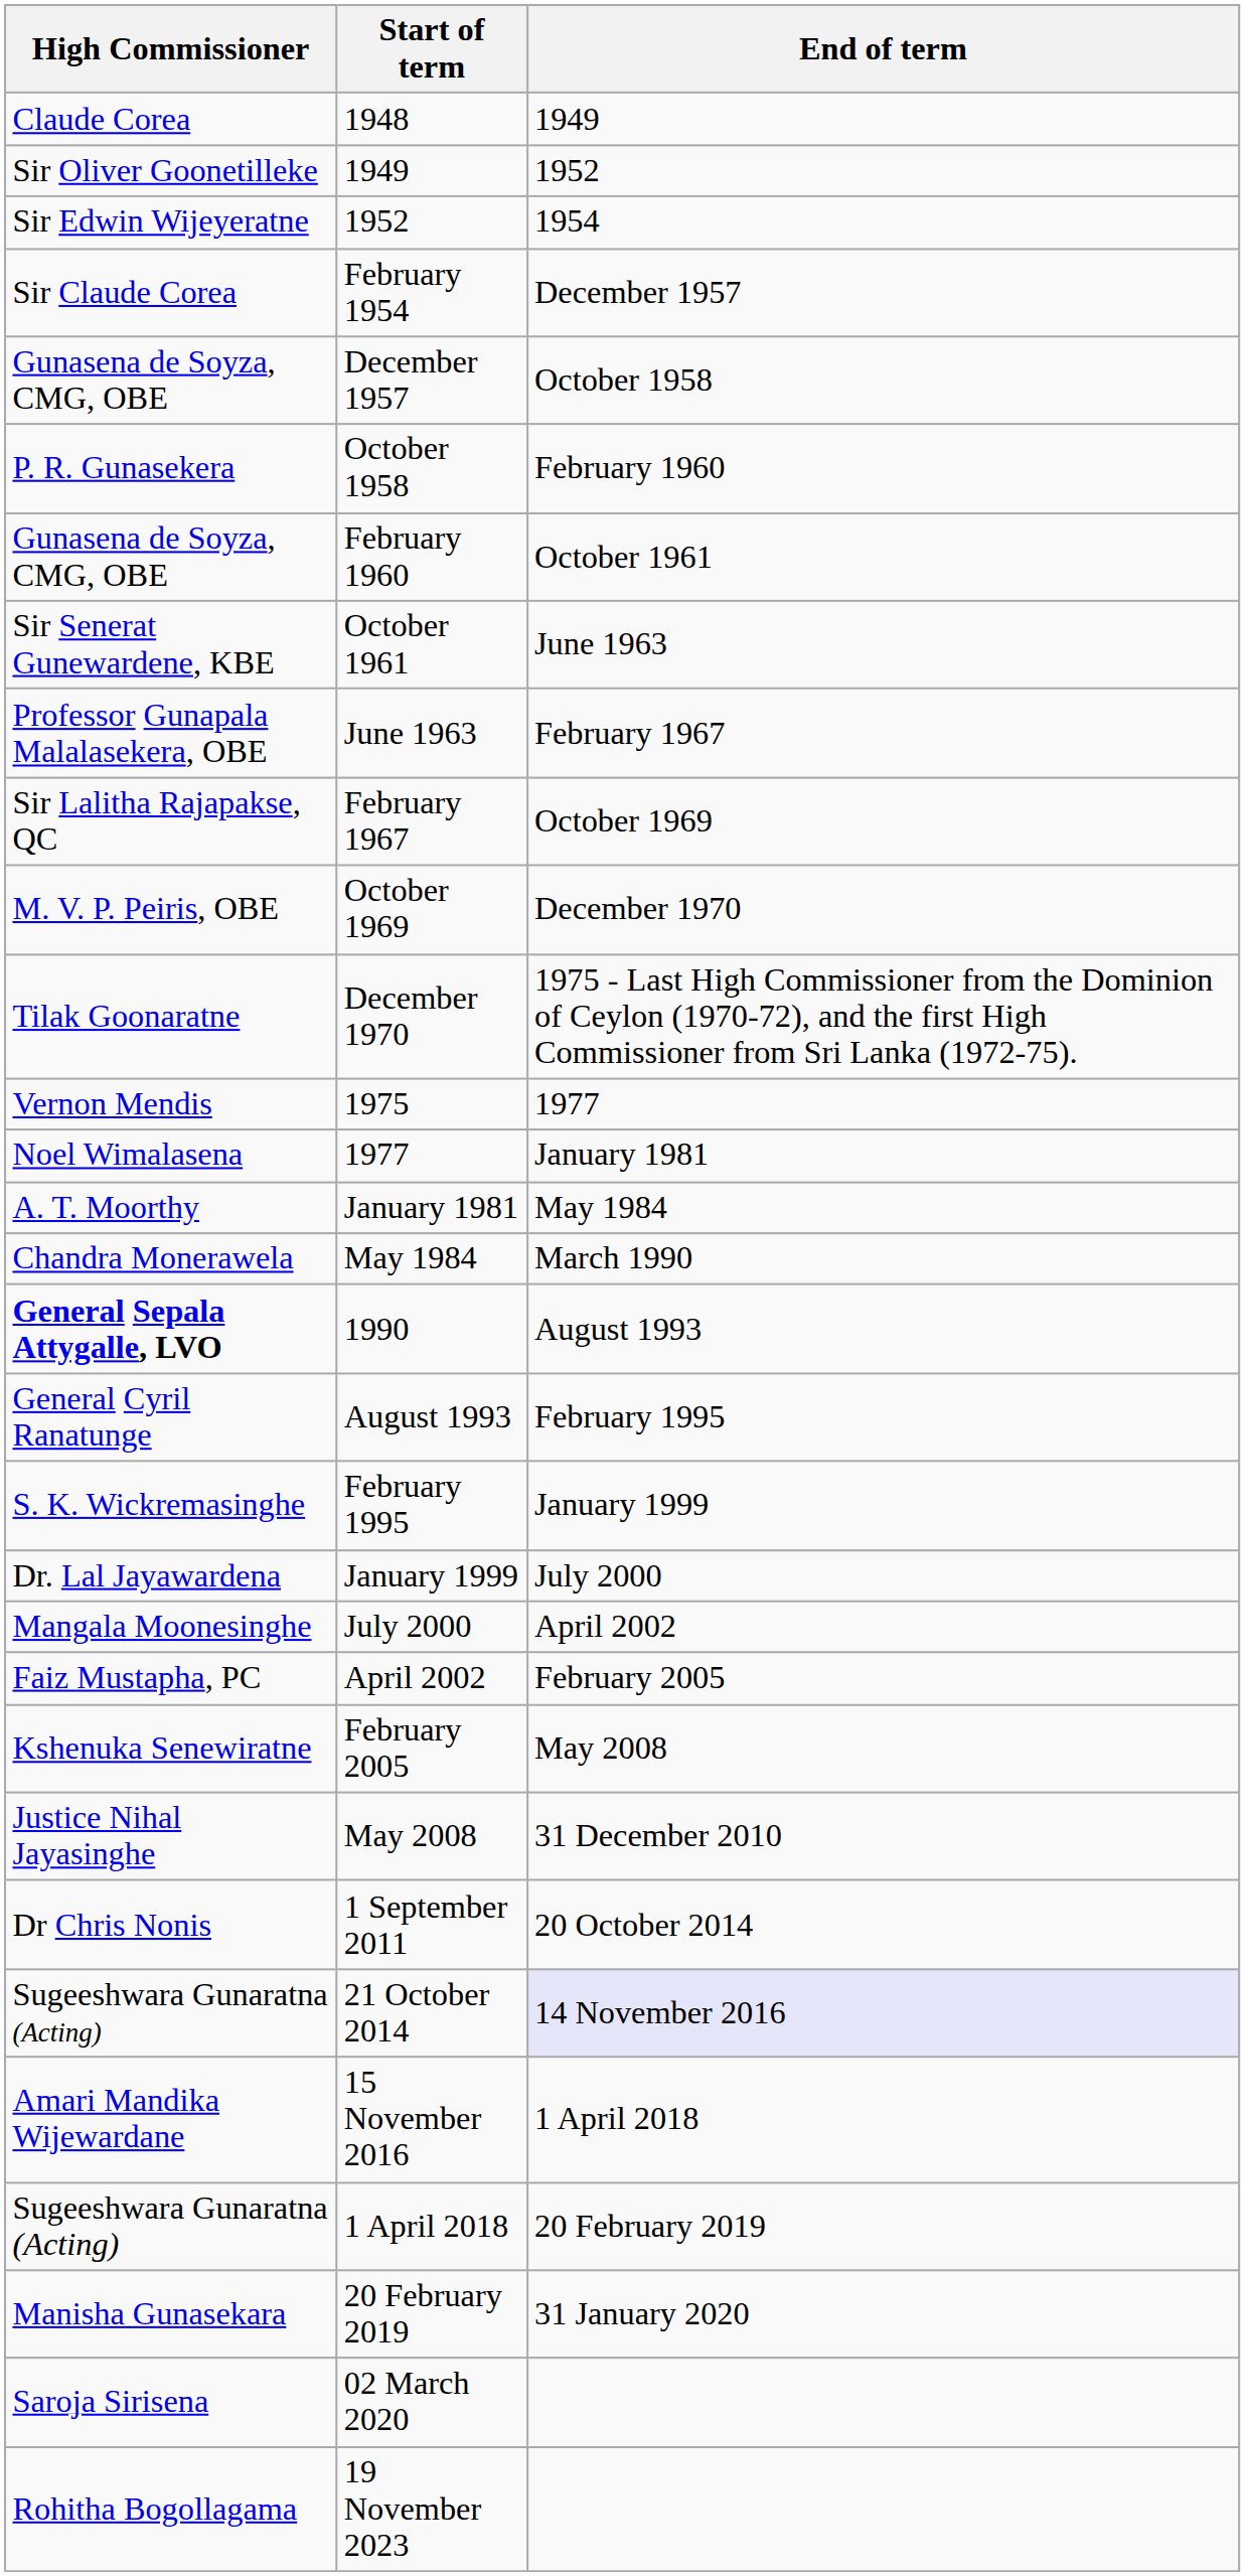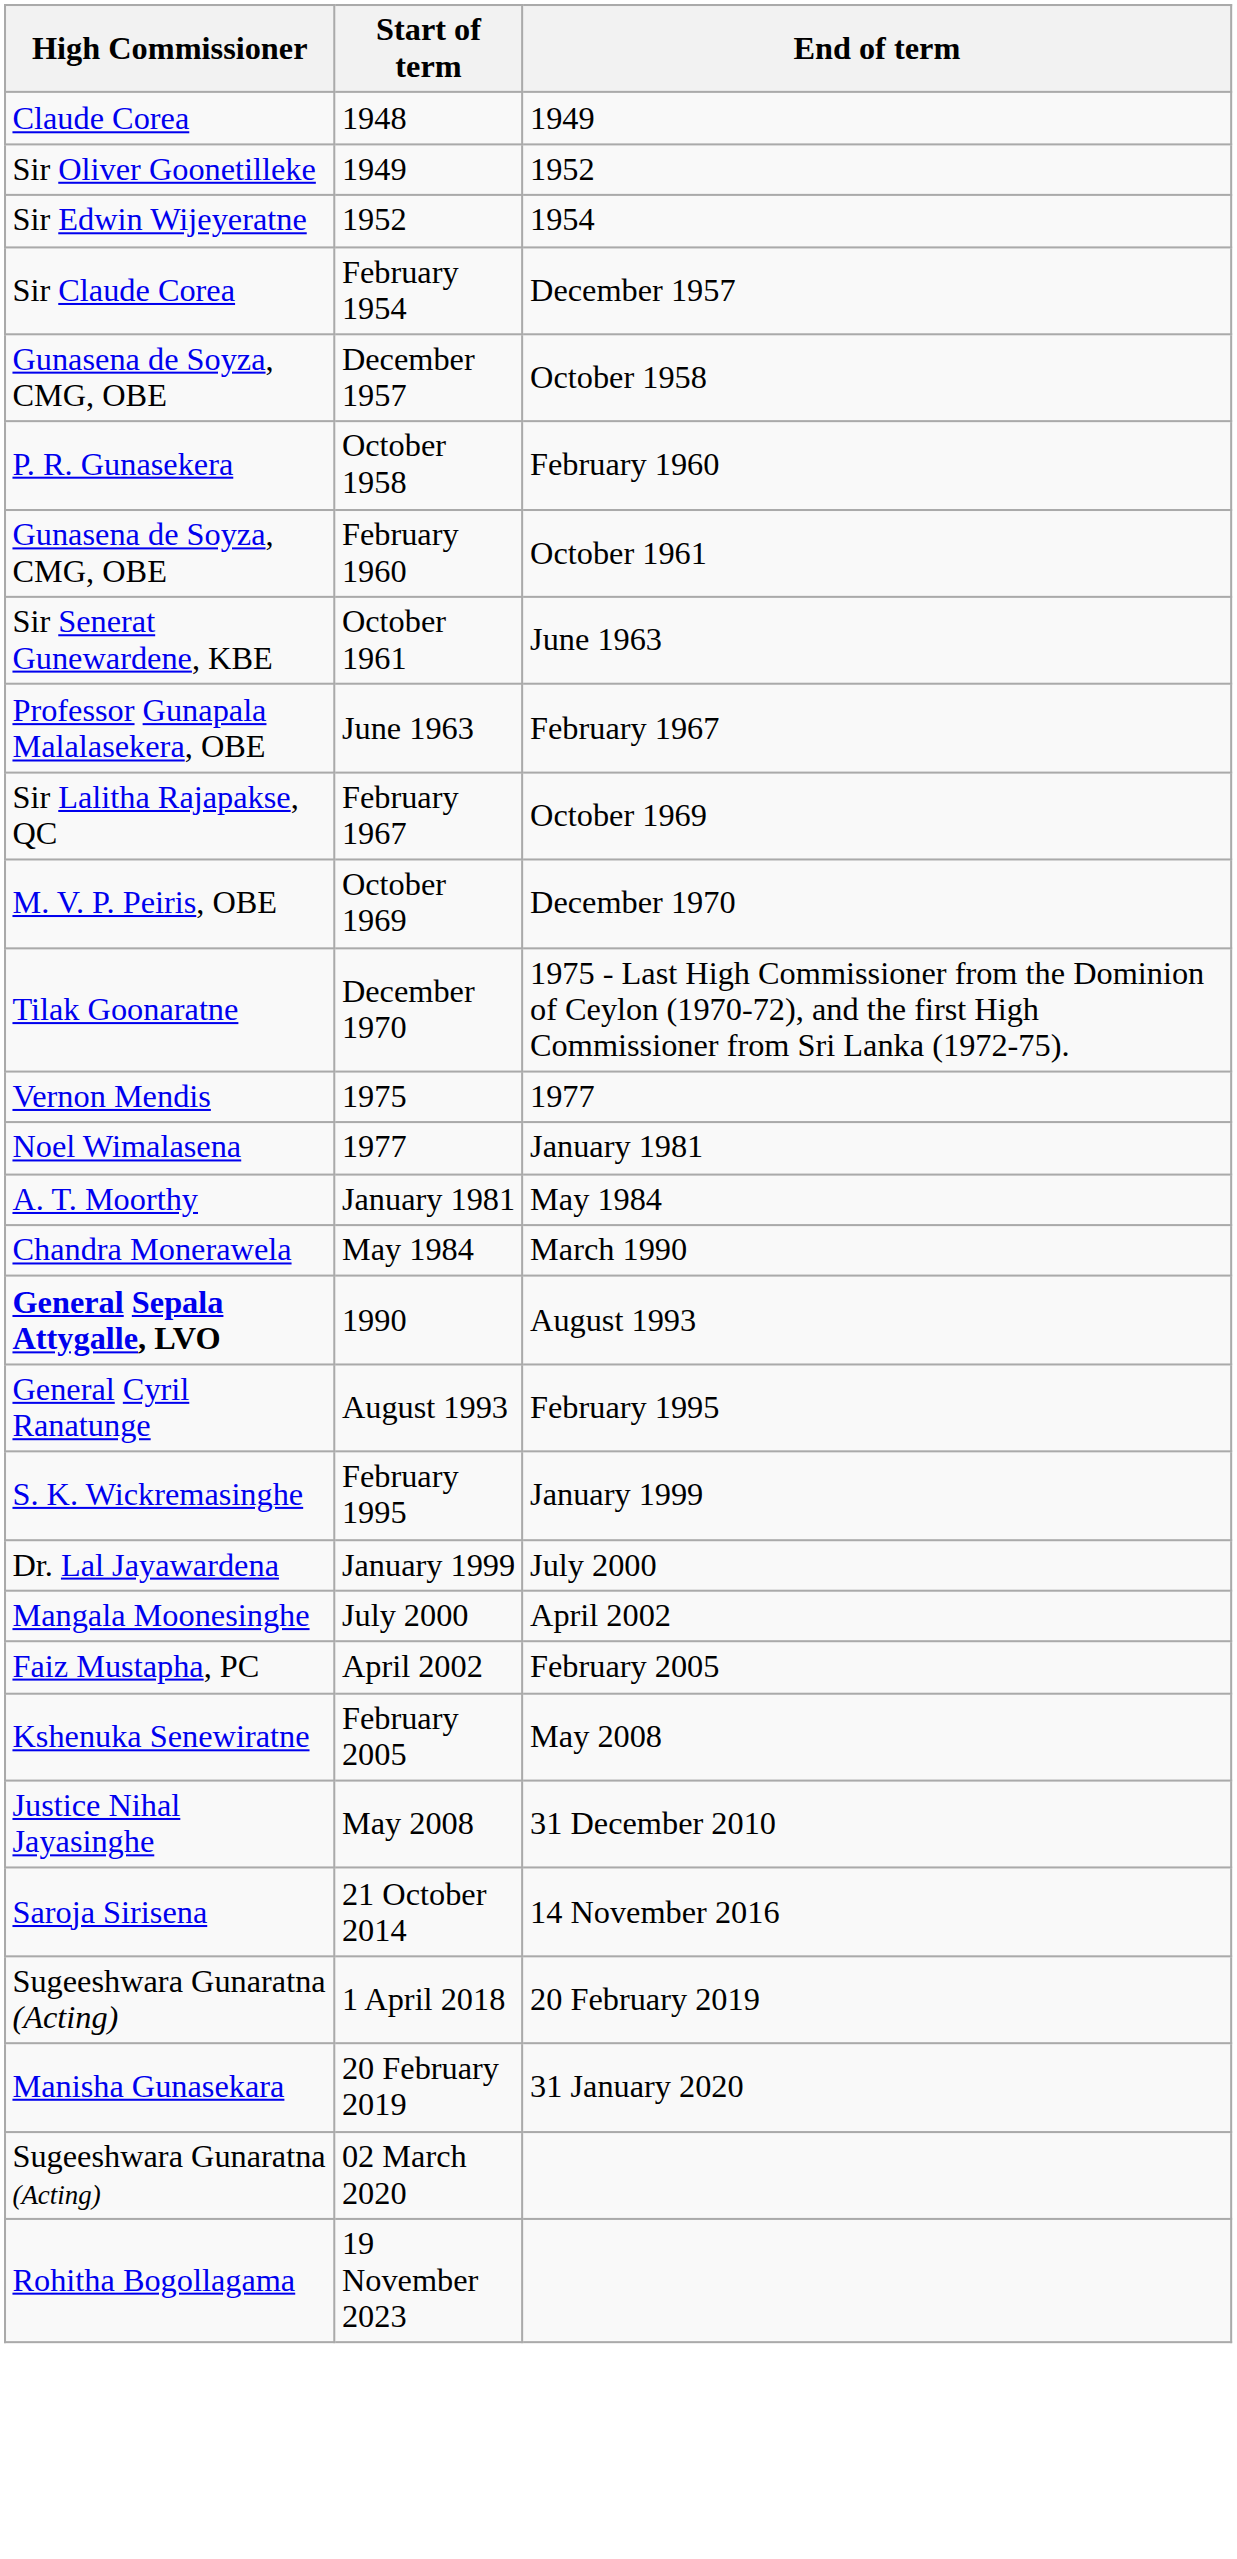- row: Dr Chris Nonis | 1 September 2011 | 20 October 2014
21 October 2014 | High Commissioner: Sugeeshwara Gunaratna (Acting) -> Saroja Sirisena
21 October 2014 | End of term: lavender background -> no background
- row: Amari Mandika Wijewardane | 15 November 2016 | 1 April 2018
02 March 2020 | High Commissioner: Saroja Sirisena -> Sugeeshwara Gunaratna (Acting)
